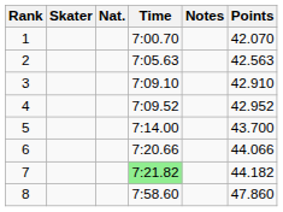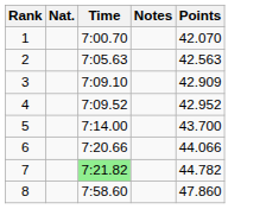- column: Skater
3 | Points: 42.910 -> 42.909
7 | Points: 44.182 -> 44.782
